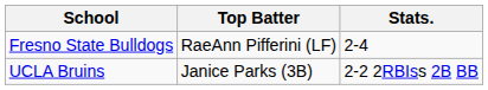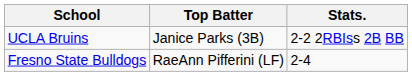rows swapped: UCLA Bruins <-> Fresno State Bulldogs
